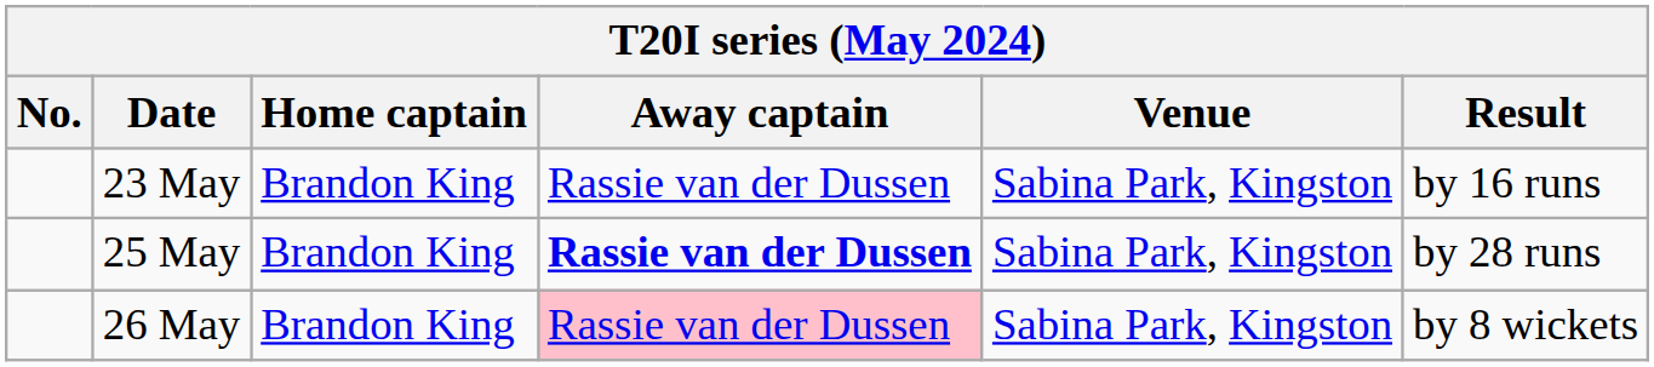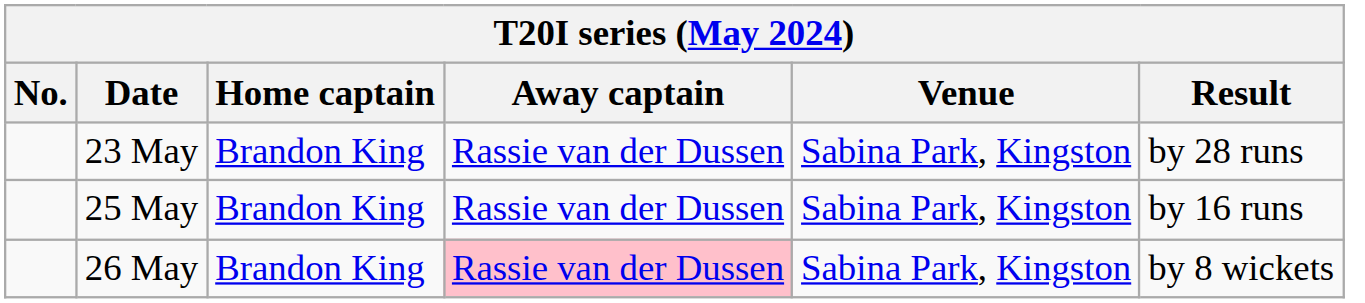23 May | Result: by 16 runs -> by 28 runs
25 May | Away captain: bold -> normal
25 May | Result: by 28 runs -> by 16 runs
